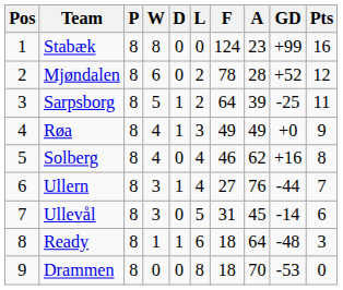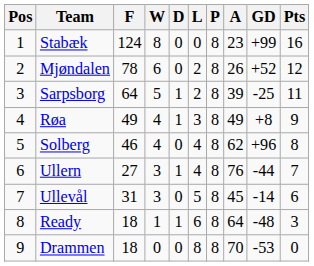columns swapped: P <-> F
Mjøndalen | A: 28 -> 26
Røa | GD: +0 -> +8
Solberg | GD: +16 -> +96
